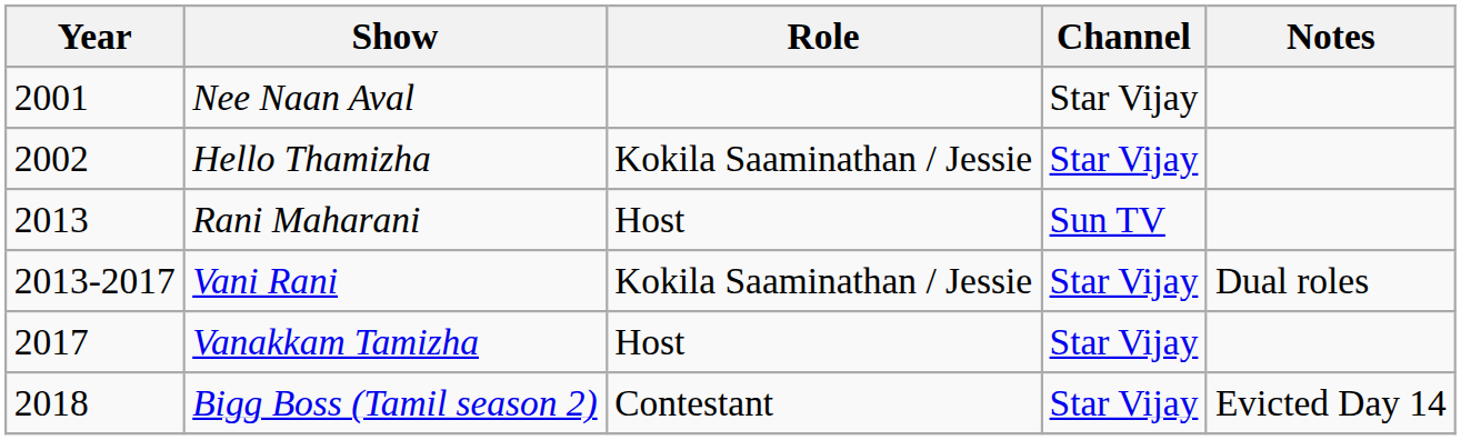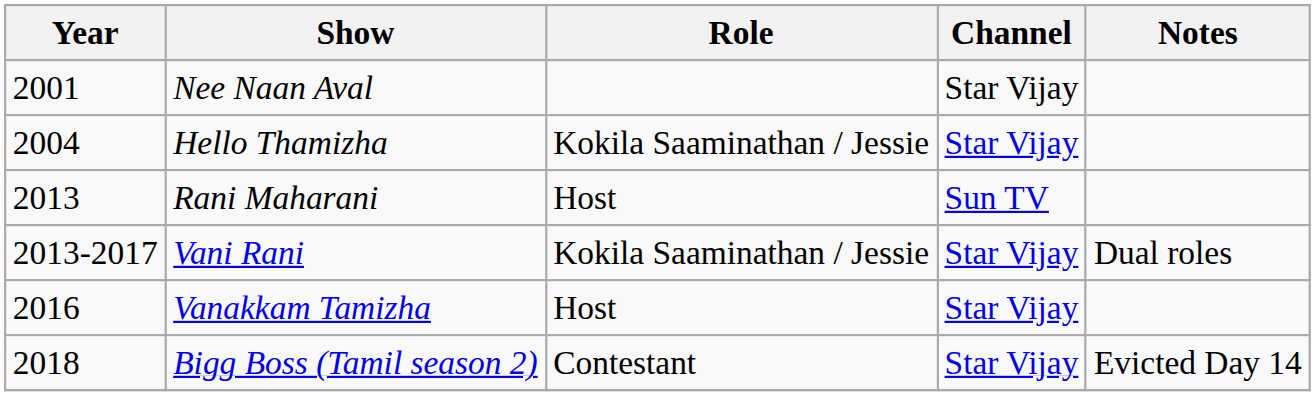Hello Thamizha | Year: 2002 -> 2004
Vanakkam Tamizha | Year: 2017 -> 2016
